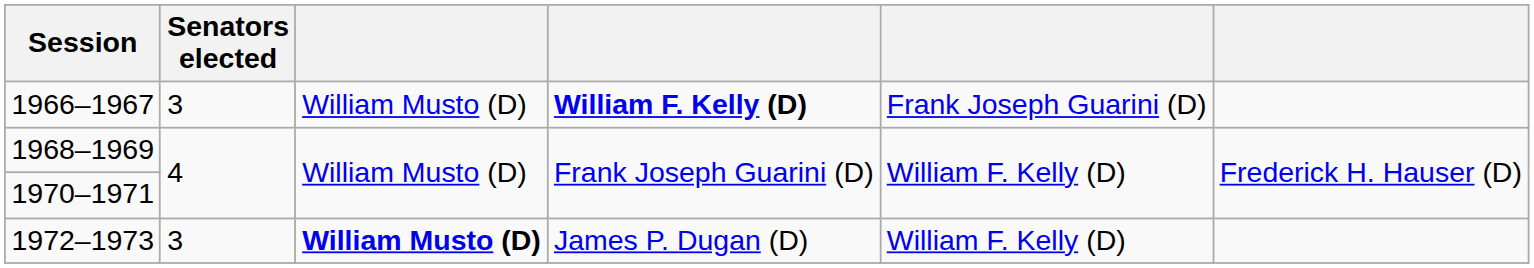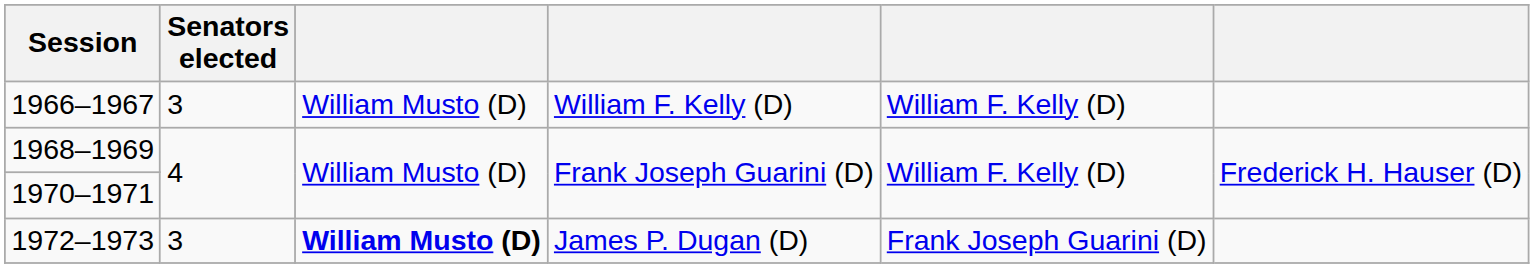1966–1967 | column 4: bold -> normal
1966–1967 | column 5: Frank Joseph Guarini (D) -> William F. Kelly (D)
1972–1973 | column 5: William F. Kelly (D) -> Frank Joseph Guarini (D)
